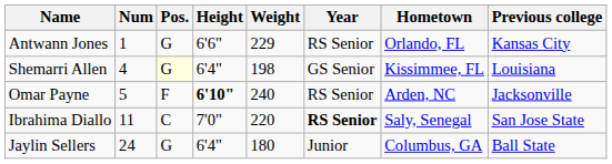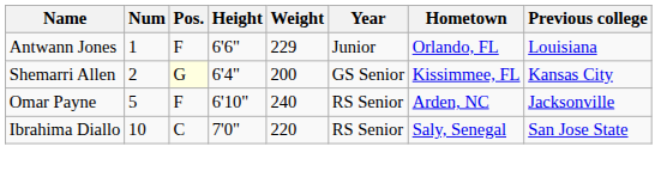Antwann Jones | Pos.: G -> F
Antwann Jones | Year: RS Senior -> Junior
Antwann Jones | Previous college: Kansas City -> Louisiana
Shemarri Allen | Num: 4 -> 2
Shemarri Allen | Weight: 198 -> 200
Shemarri Allen | Previous college: Louisiana -> Kansas City
Omar Payne | Height: bold -> normal
Ibrahima Diallo | Num: 11 -> 10
Ibrahima Diallo | Year: bold -> normal
- row: Jaylin Sellers | 24 | G | 6'4" | 180 | Junior | Columbus, GA | Ball State
